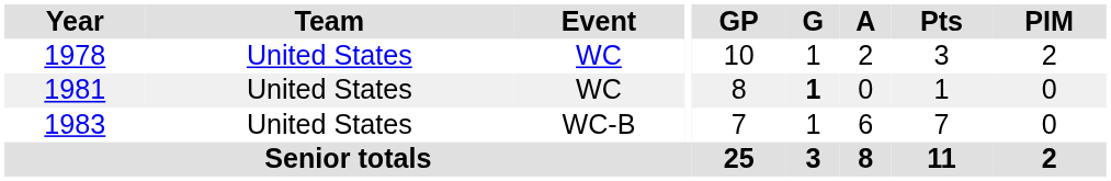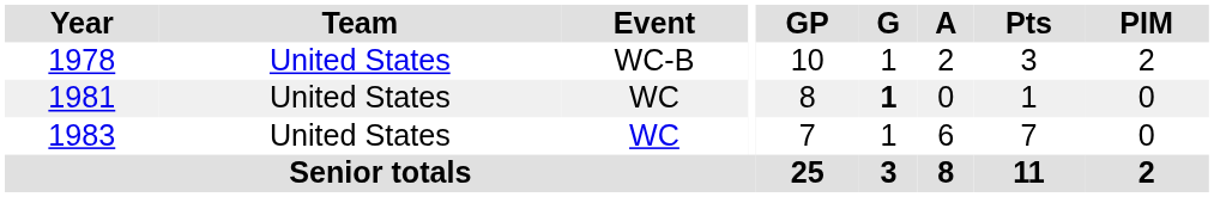1978 | Event: WC -> WC-B
1983 | Event: WC-B -> WC
